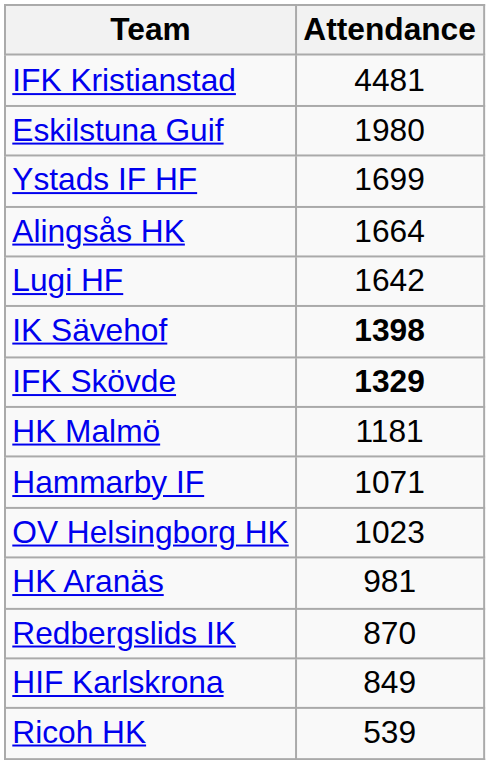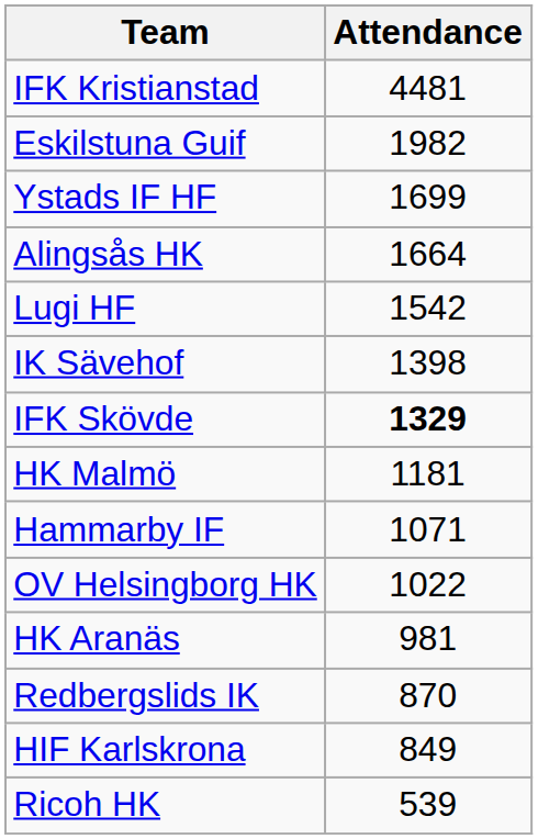Eskilstuna Guif | Attendance: 1980 -> 1982
Lugi HF | Attendance: 1642 -> 1542
IK Sävehof | Attendance: bold -> normal
OV Helsingborg HK | Attendance: 1023 -> 1022
